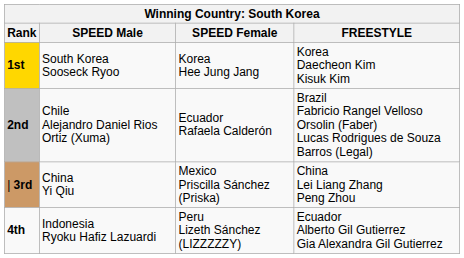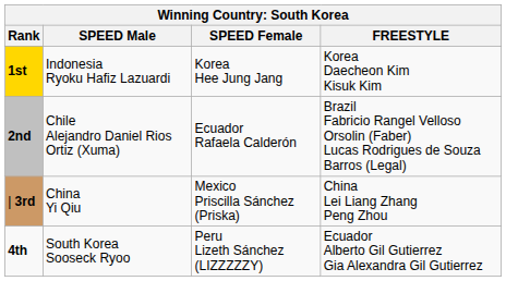1st | SPEED Male: South Korea Sooseck Ryoo -> Indonesia Ryoku Hafiz Lazuardi
4th | SPEED Male: Indonesia Ryoku Hafiz Lazuardi -> South Korea Sooseck Ryoo
